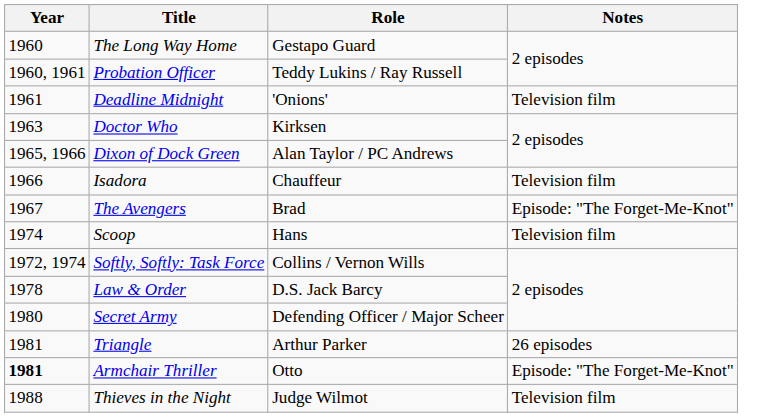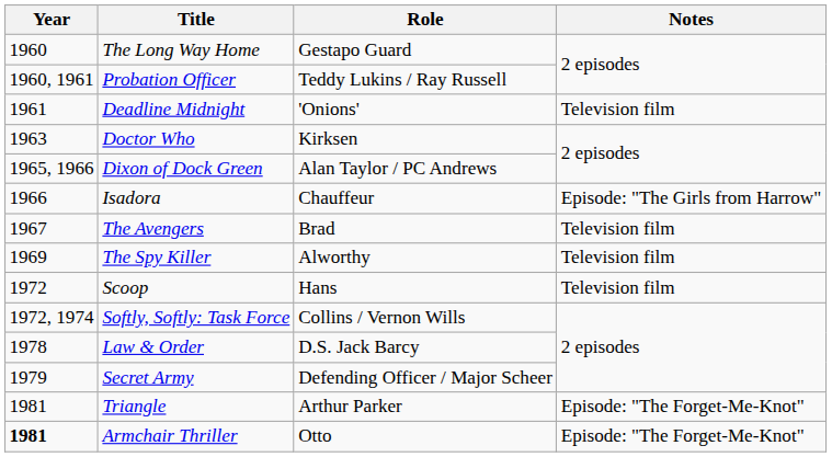Isadora | Notes: Television film -> Episode: "The Girls from Harrow"
The Avengers | Notes: Episode: "The Forget-Me-Knot" -> Television film
+ row: 1969 | The Spy Killer | Alworthy | Television film
Scoop | Year: 1974 -> 1972
Secret Army | Year: 1980 -> 1979
Triangle | Notes: 26 episodes -> Episode: "The Forget-Me-Knot"
- row: 1988 | Thieves in the Night | Judge Wilmot | Television film
